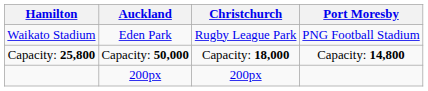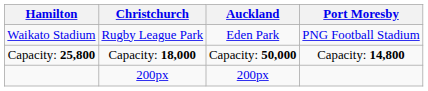columns swapped: Auckland <-> Christchurch
